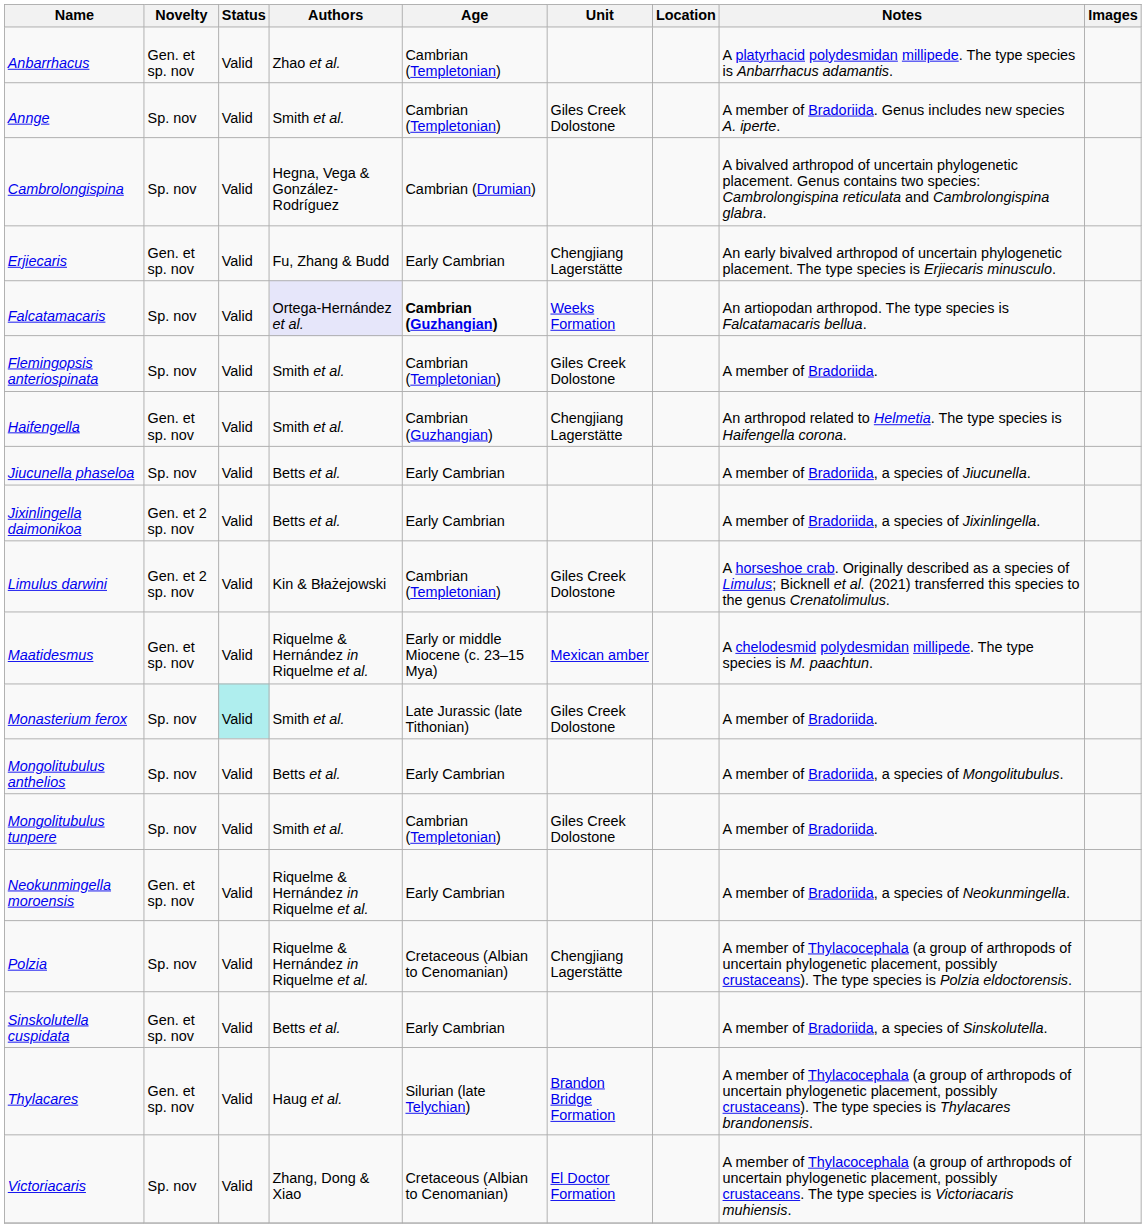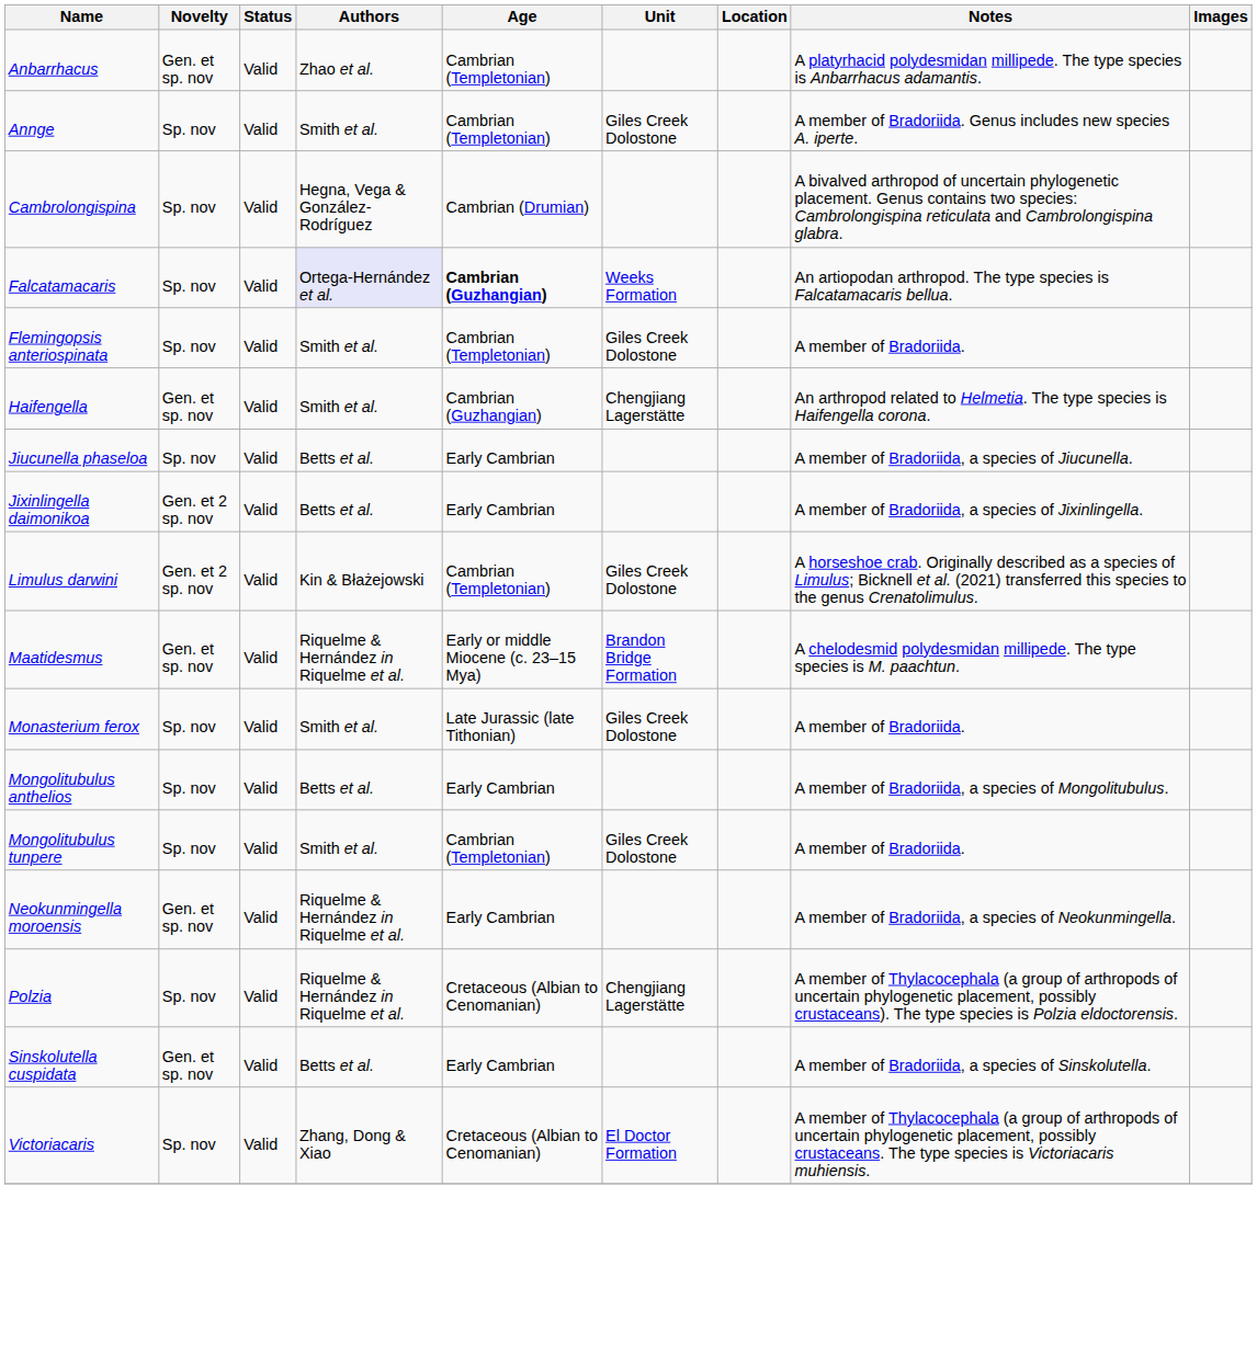- row: Erjiecaris | Gen. et sp. nov | Valid | Fu, Zhang & Budd | Early Cambrian | Chengjiang Lagerstätte | An early bivalved arthropod of uncertain phylogenetic placement. The type species is Erjiecaris minusculo.
Maatidesmus | Unit: Mexican amber -> Brandon Bridge Formation
Monasterium ferox | Status: paleturquoise background -> no background
- row: Thylacares | Gen. et sp. nov | Valid | Haug et al. | Silurian (late Telychian) | Brandon Bridge Formation | A member of Thylacocephala (a group of arthropods of uncertain phylogenetic placement, possibly crustaceans). The type species is Thylacares brandonensis.
